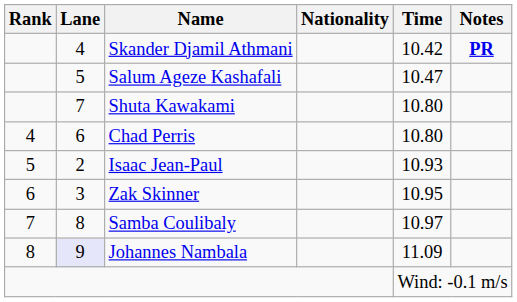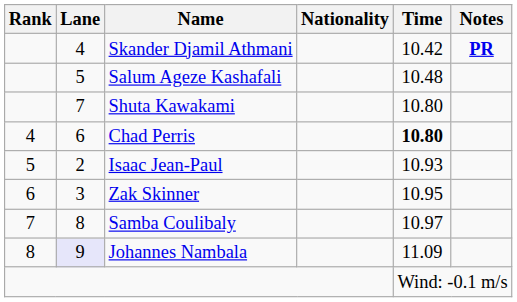Salum Ageze Kashafali | Time: 10.47 -> 10.48
Chad Perris | Time: normal -> bold
